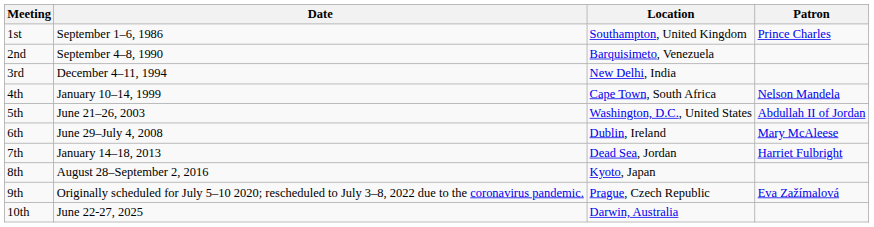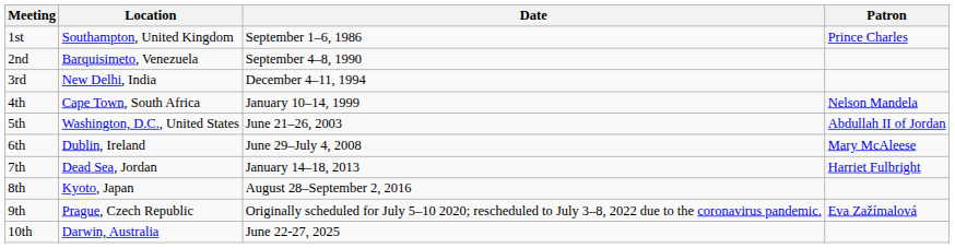columns swapped: Location <-> Date
